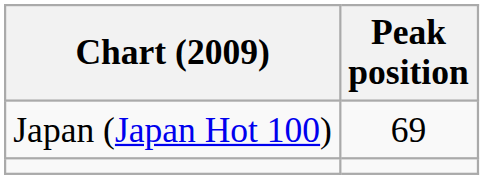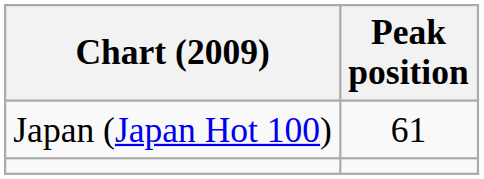Japan (Japan Hot 100) | Peak position: 69 -> 61
